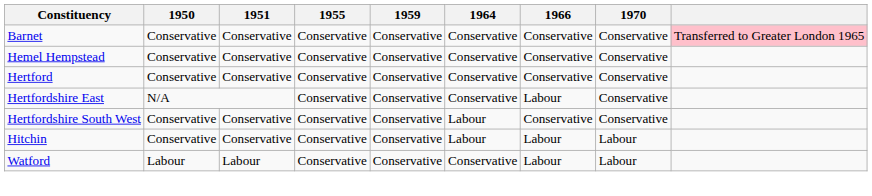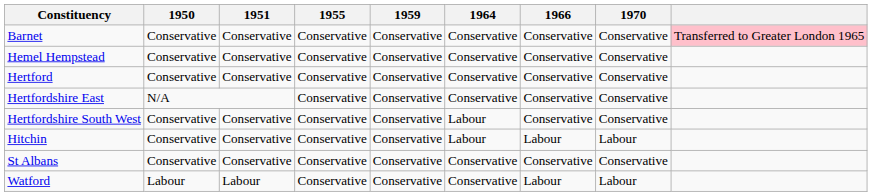Hertfordshire East | 1966: Labour -> Conservative
+ row: St Albans | Conservative | Conservative | Conservative | Conservative | Conservative | Conservative | Conservative
